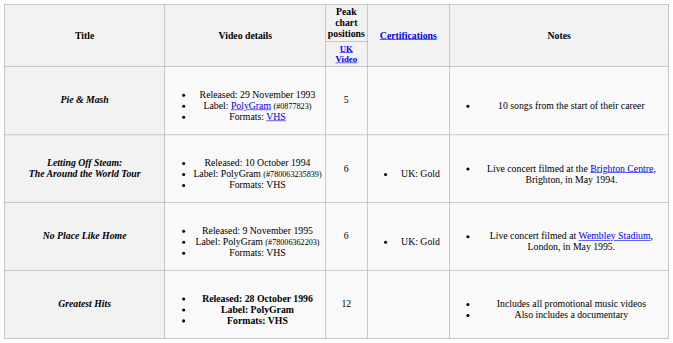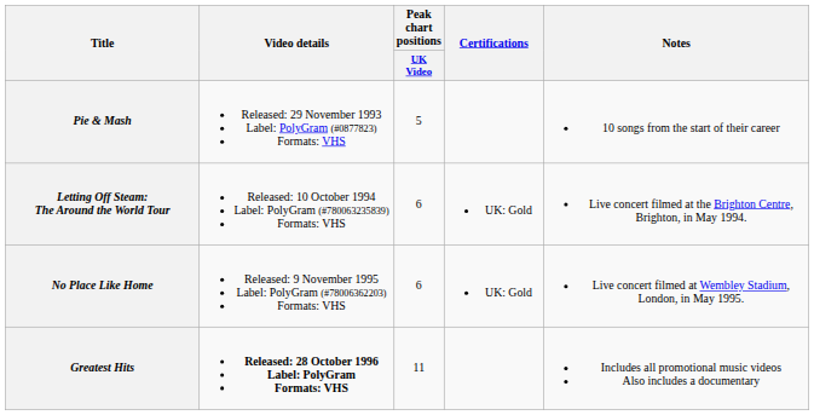Greatest Hits | Peak chart positions / UK Video: 12 -> 11
